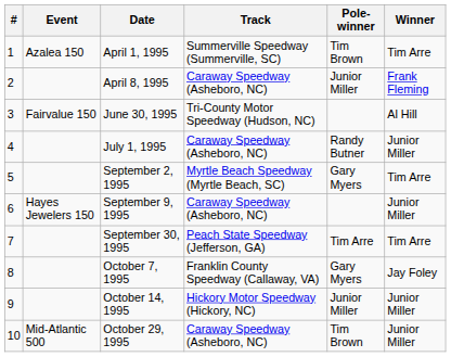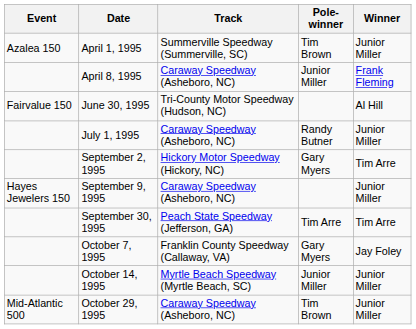- column: # | 1 | 2 | 3 | 4 | 5 | 6 | 7 | 8 | 9 | 10
April 1, 1995 | Winner: Tim Arre -> Junior Miller
September 2, 1995 | Track: Myrtle Beach Speedway (Myrtle Beach, SC) -> Hickory Motor Speedway (Hickory, NC)
October 14, 1995 | Track: Hickory Motor Speedway (Hickory, NC) -> Myrtle Beach Speedway (Myrtle Beach, SC)
